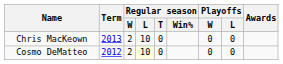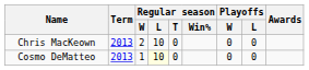Cosmo DeMatteo | Term: 2012 -> 2013
Cosmo DeMatteo | Regular season / W: 2 -> 1
